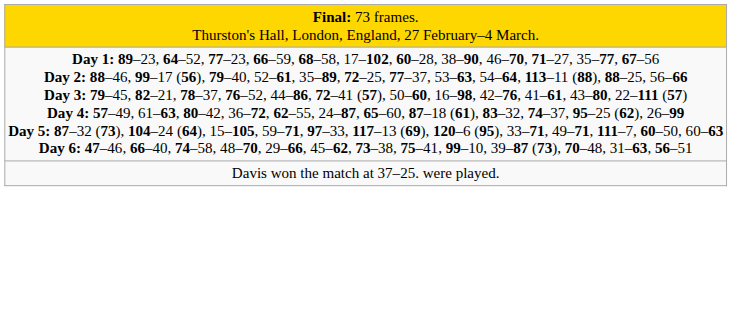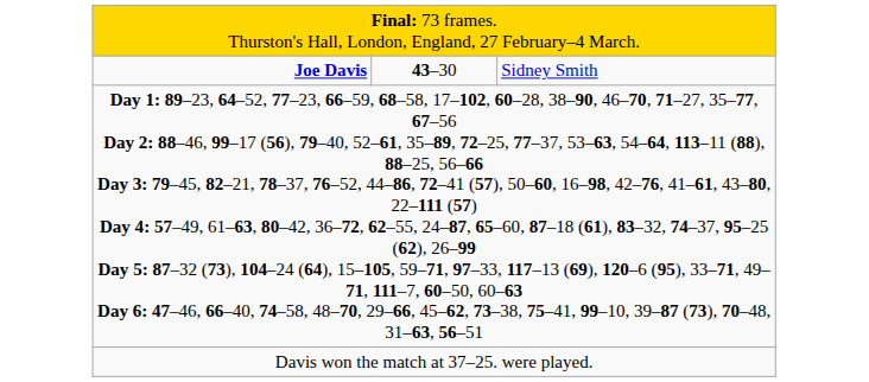+ row: Joe Davis | 43–30 | Sidney Smith
